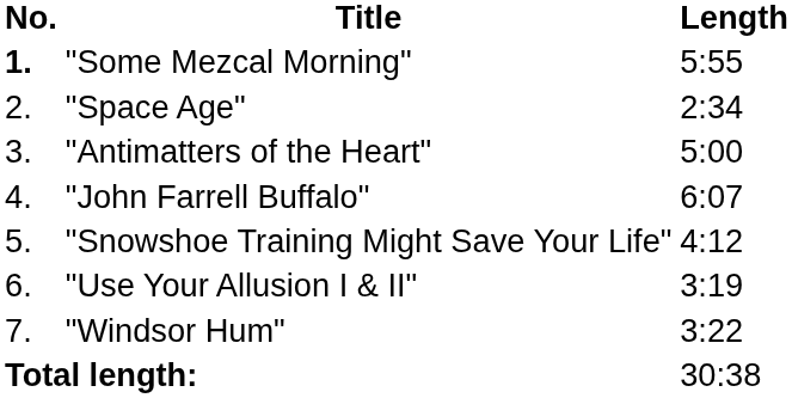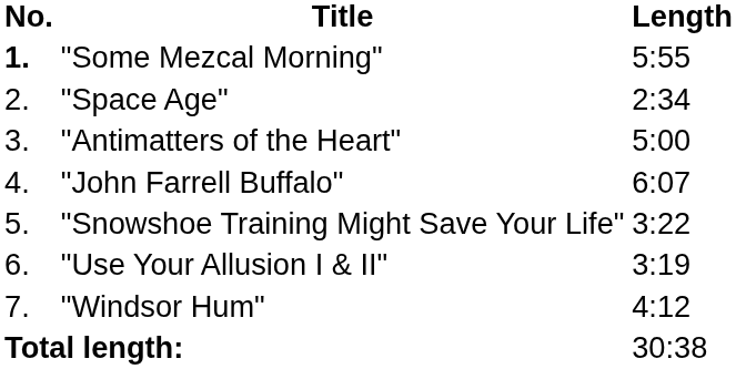"Snowshoe Training Might Save Your Life" | Length: 4:12 -> 3:22
"Windsor Hum" | Length: 3:22 -> 4:12
